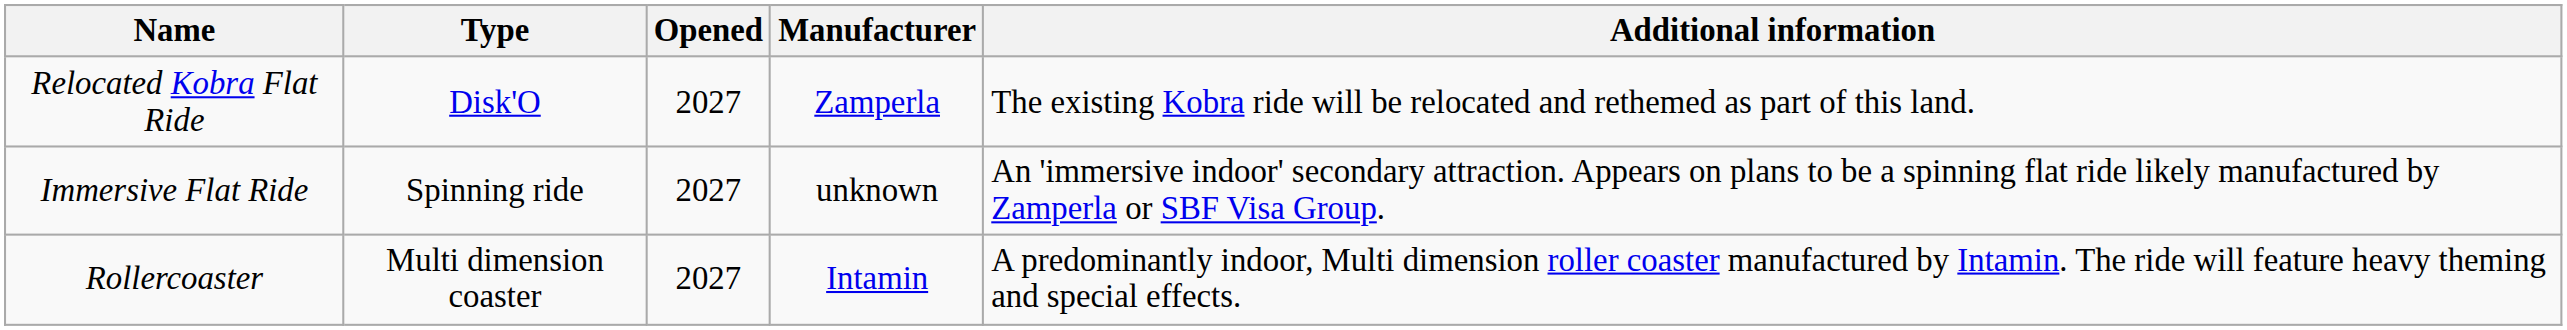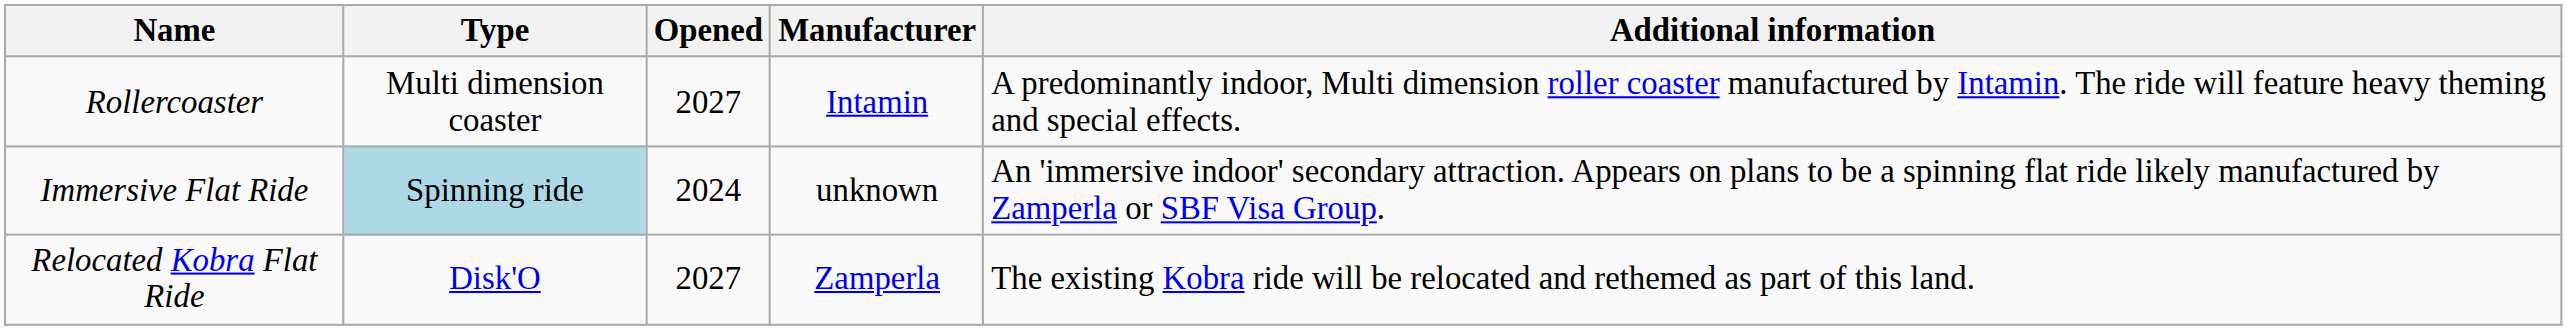rows swapped: Rollercoaster <-> Relocated Kobra Flat Ride
Immersive Flat Ride | Type: no background -> lightblue background
Immersive Flat Ride | Opened: 2027 -> 2024
